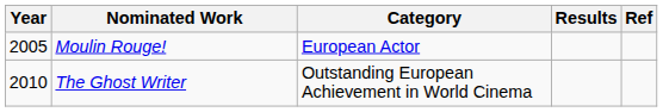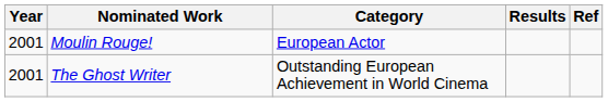Moulin Rouge! | Year: 2005 -> 2001
The Ghost Writer | Year: 2010 -> 2001
